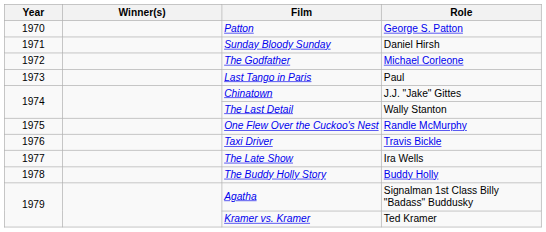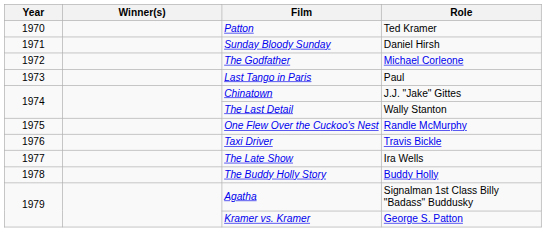Patton | Role: George S. Patton -> Ted Kramer
Kramer vs. Kramer | Role: Ted Kramer -> George S. Patton
